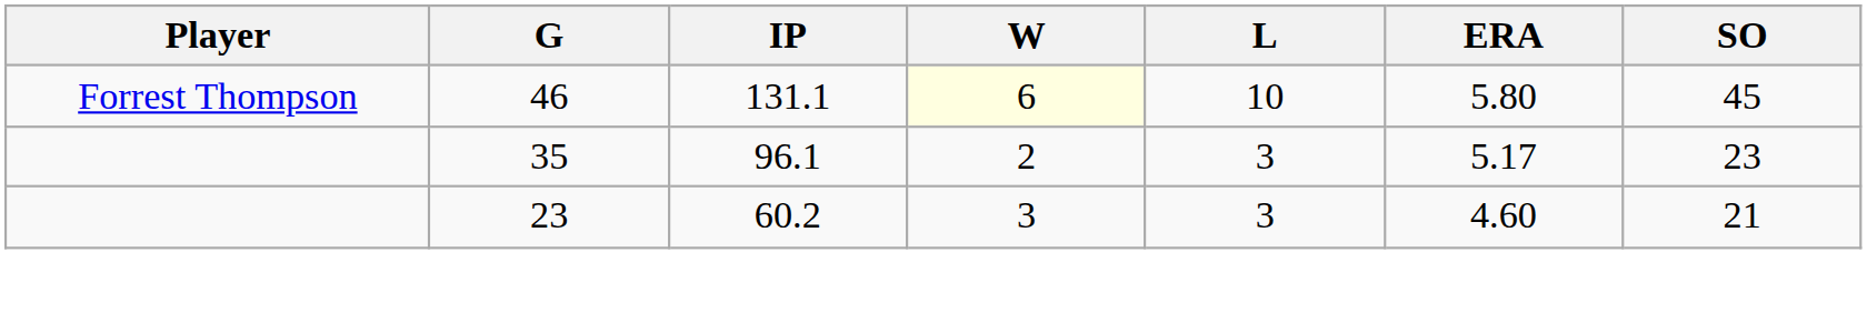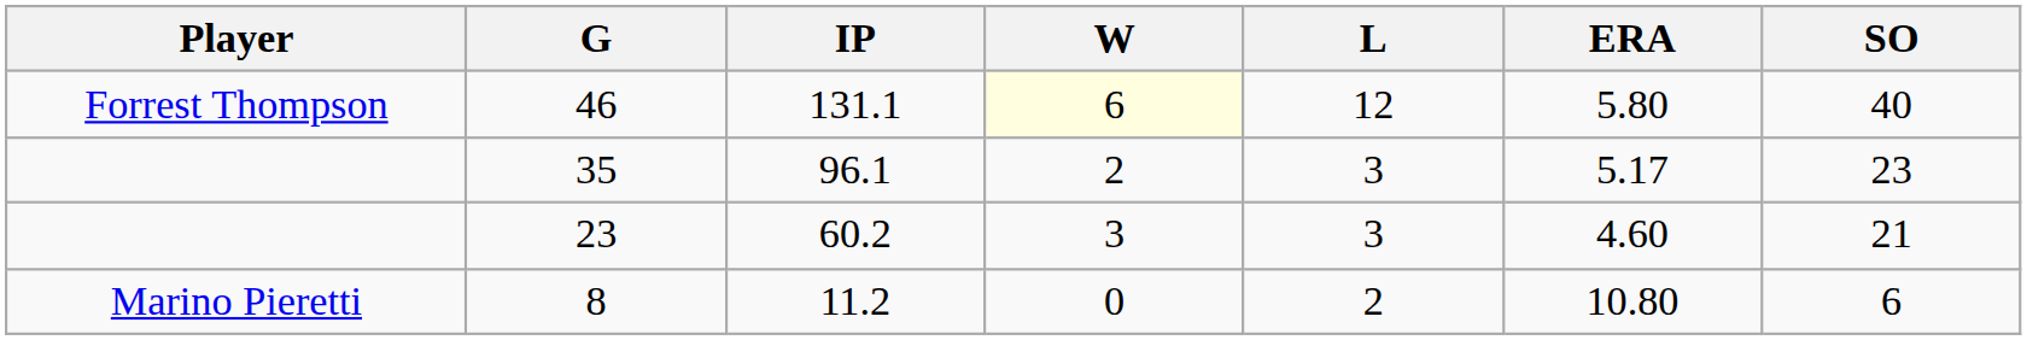46 | L: 10 -> 12
46 | SO: 45 -> 40
+ row: Marino Pieretti | 8 | 11.2 | 0 | 2 | 10.80 | 6
